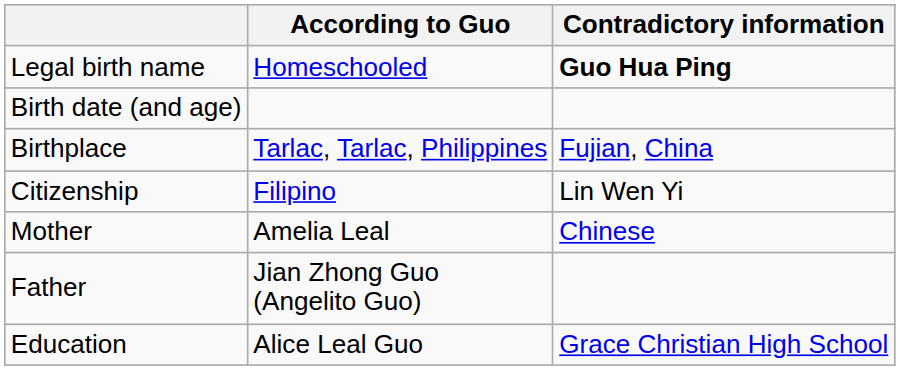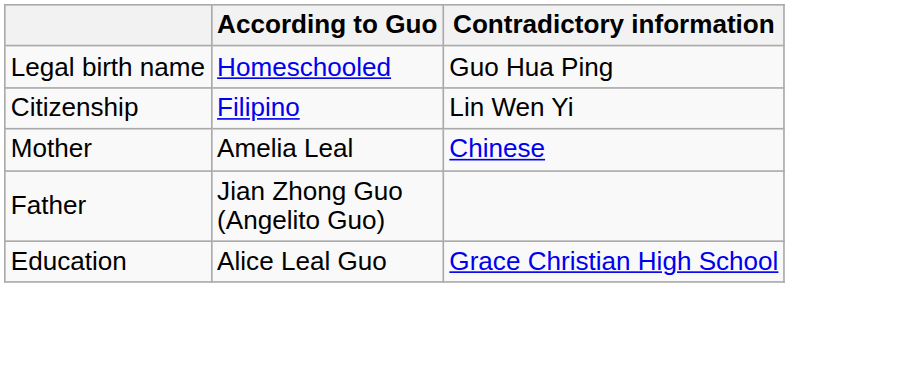Legal birth name | Contradictory information: bold -> normal
- row: Birth date (and age)
- row: Birthplace | Tarlac, Tarlac, Philippines | Fujian, China
